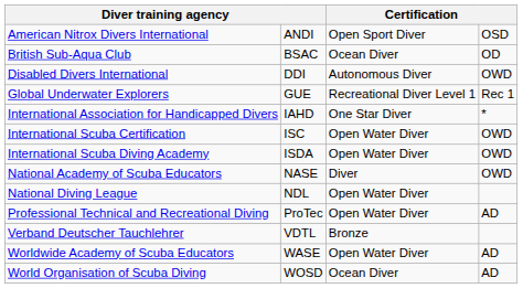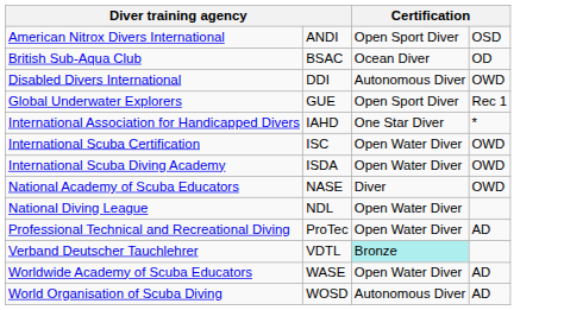Global Underwater Explorers | column 3: Recreational Diver Level 1 -> Open Sport Diver
Verband Deutscher Tauchlehrer | column 3: no background -> paleturquoise background
World Organisation of Scuba Diving | column 3: Ocean Diver -> Autonomous Diver
